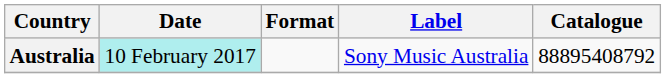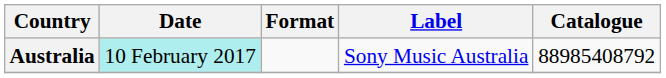Australia | Catalogue: 88895408792 -> 88985408792
